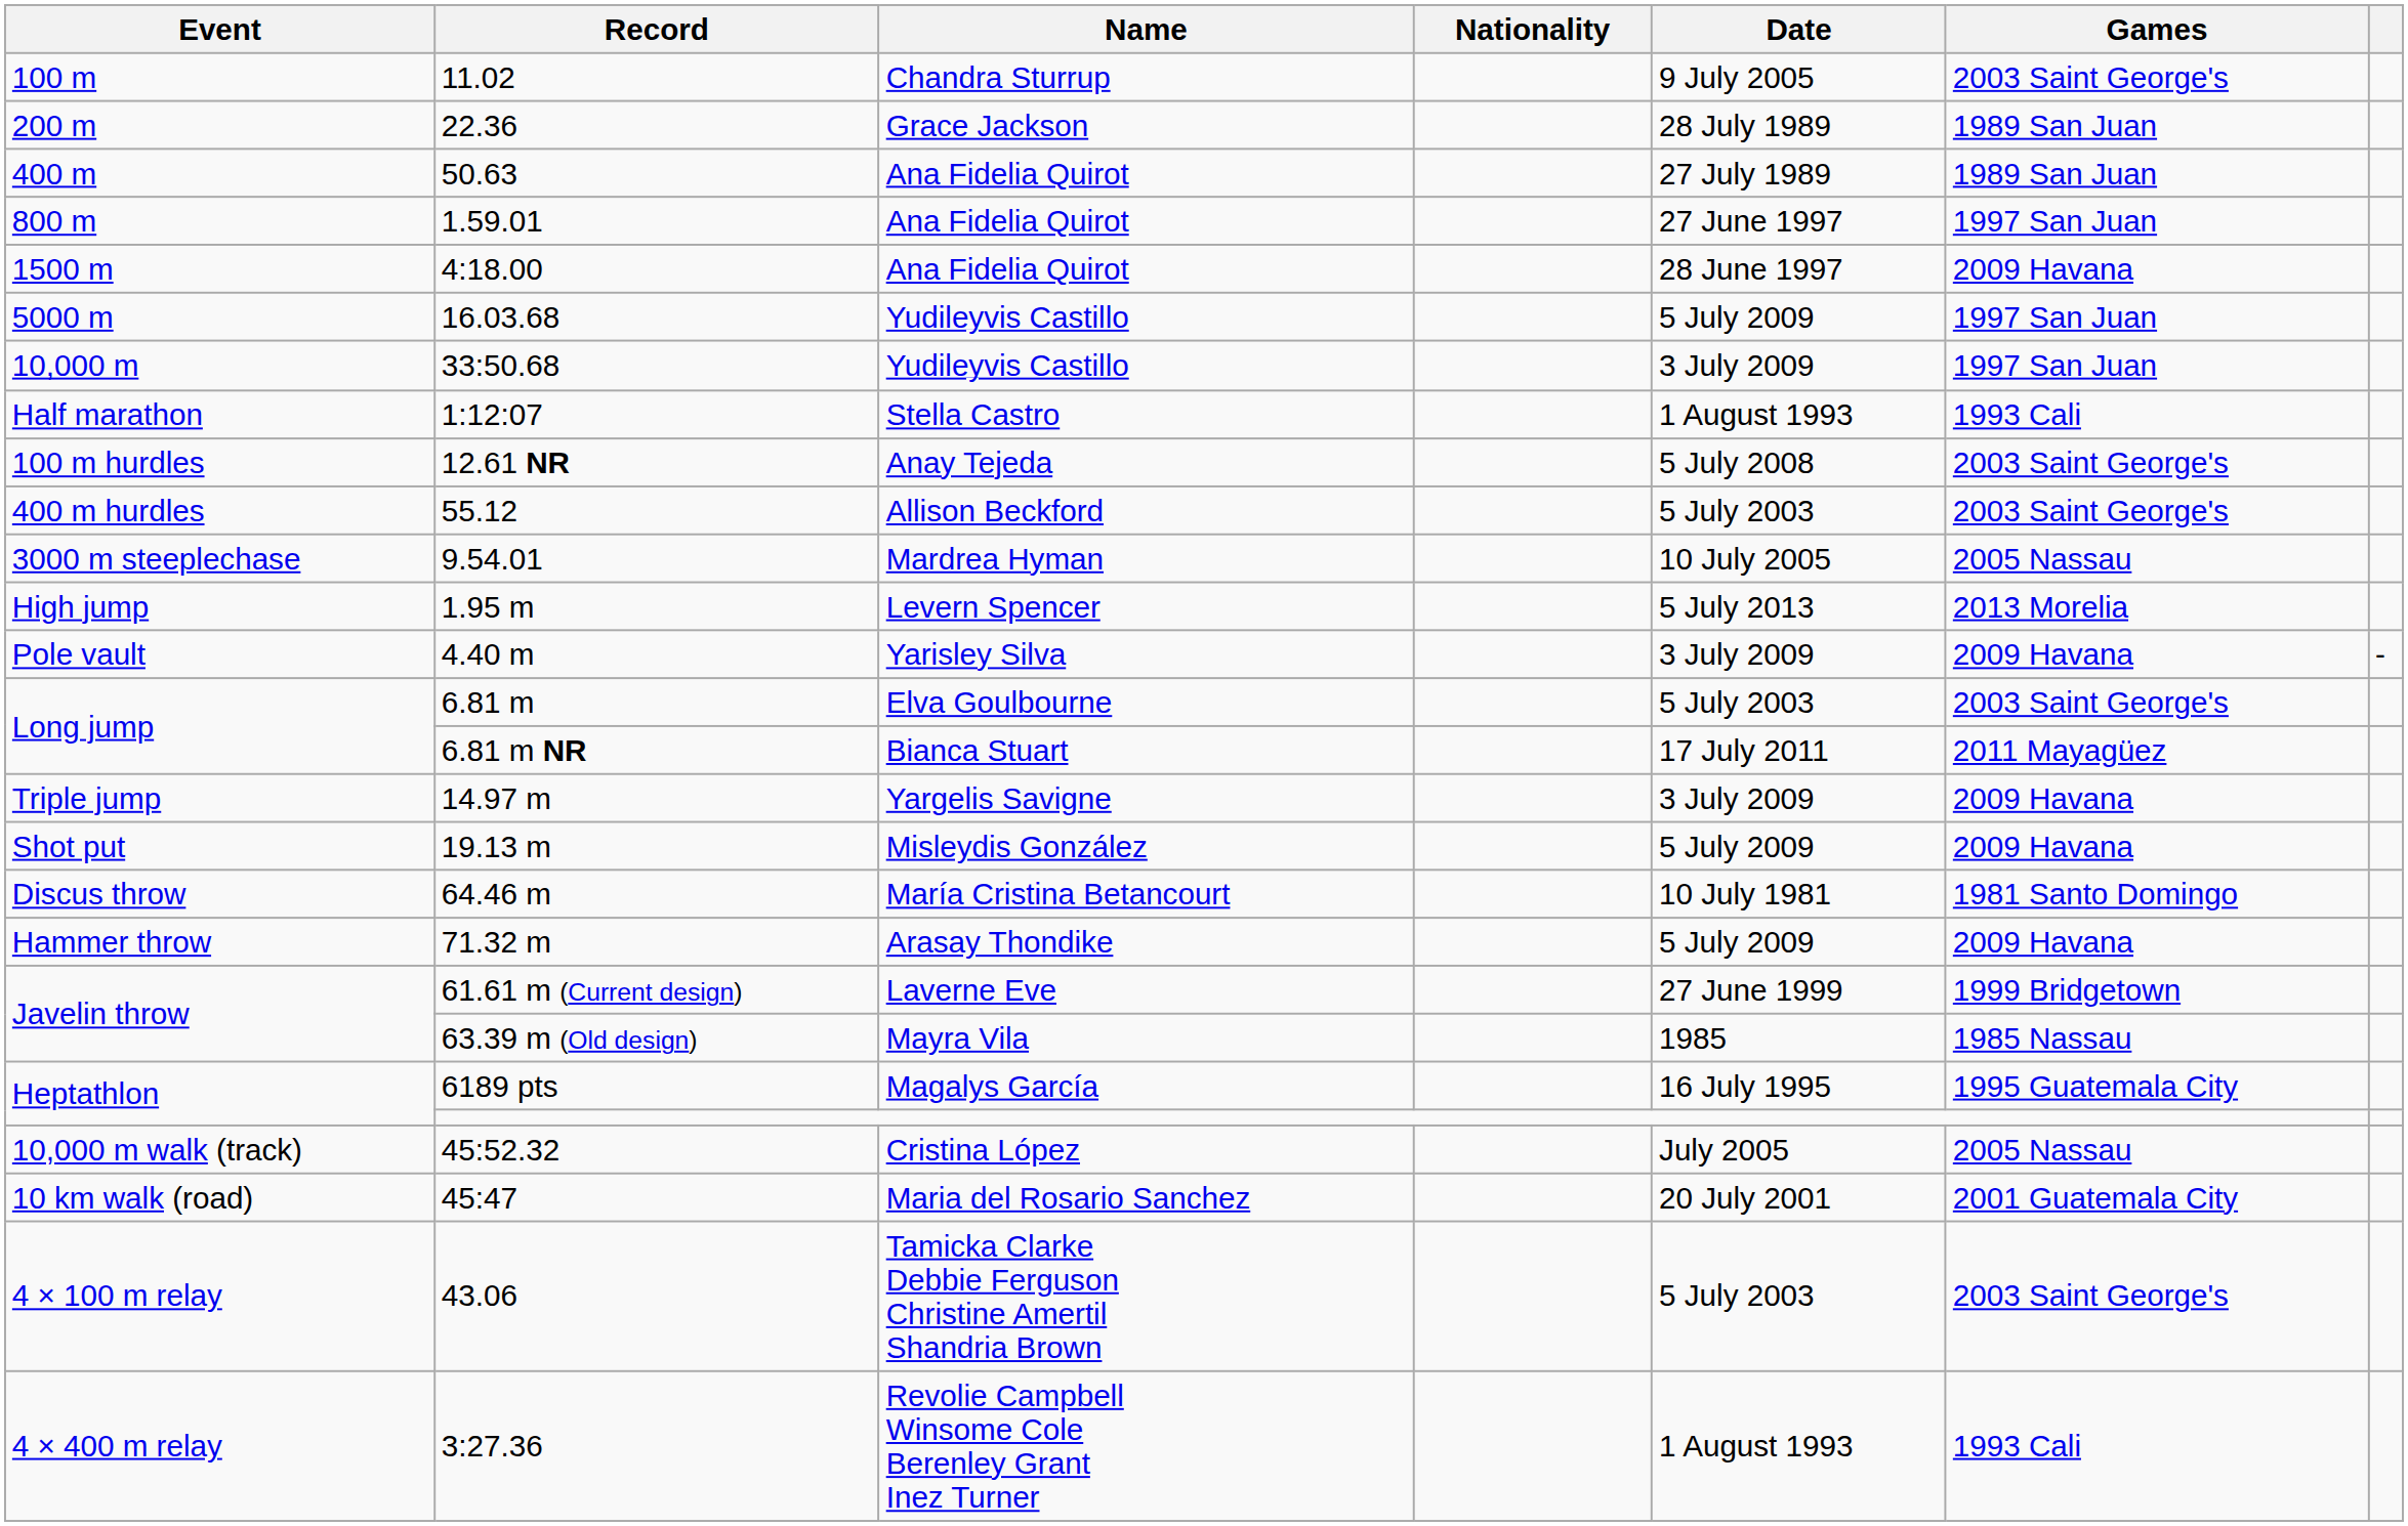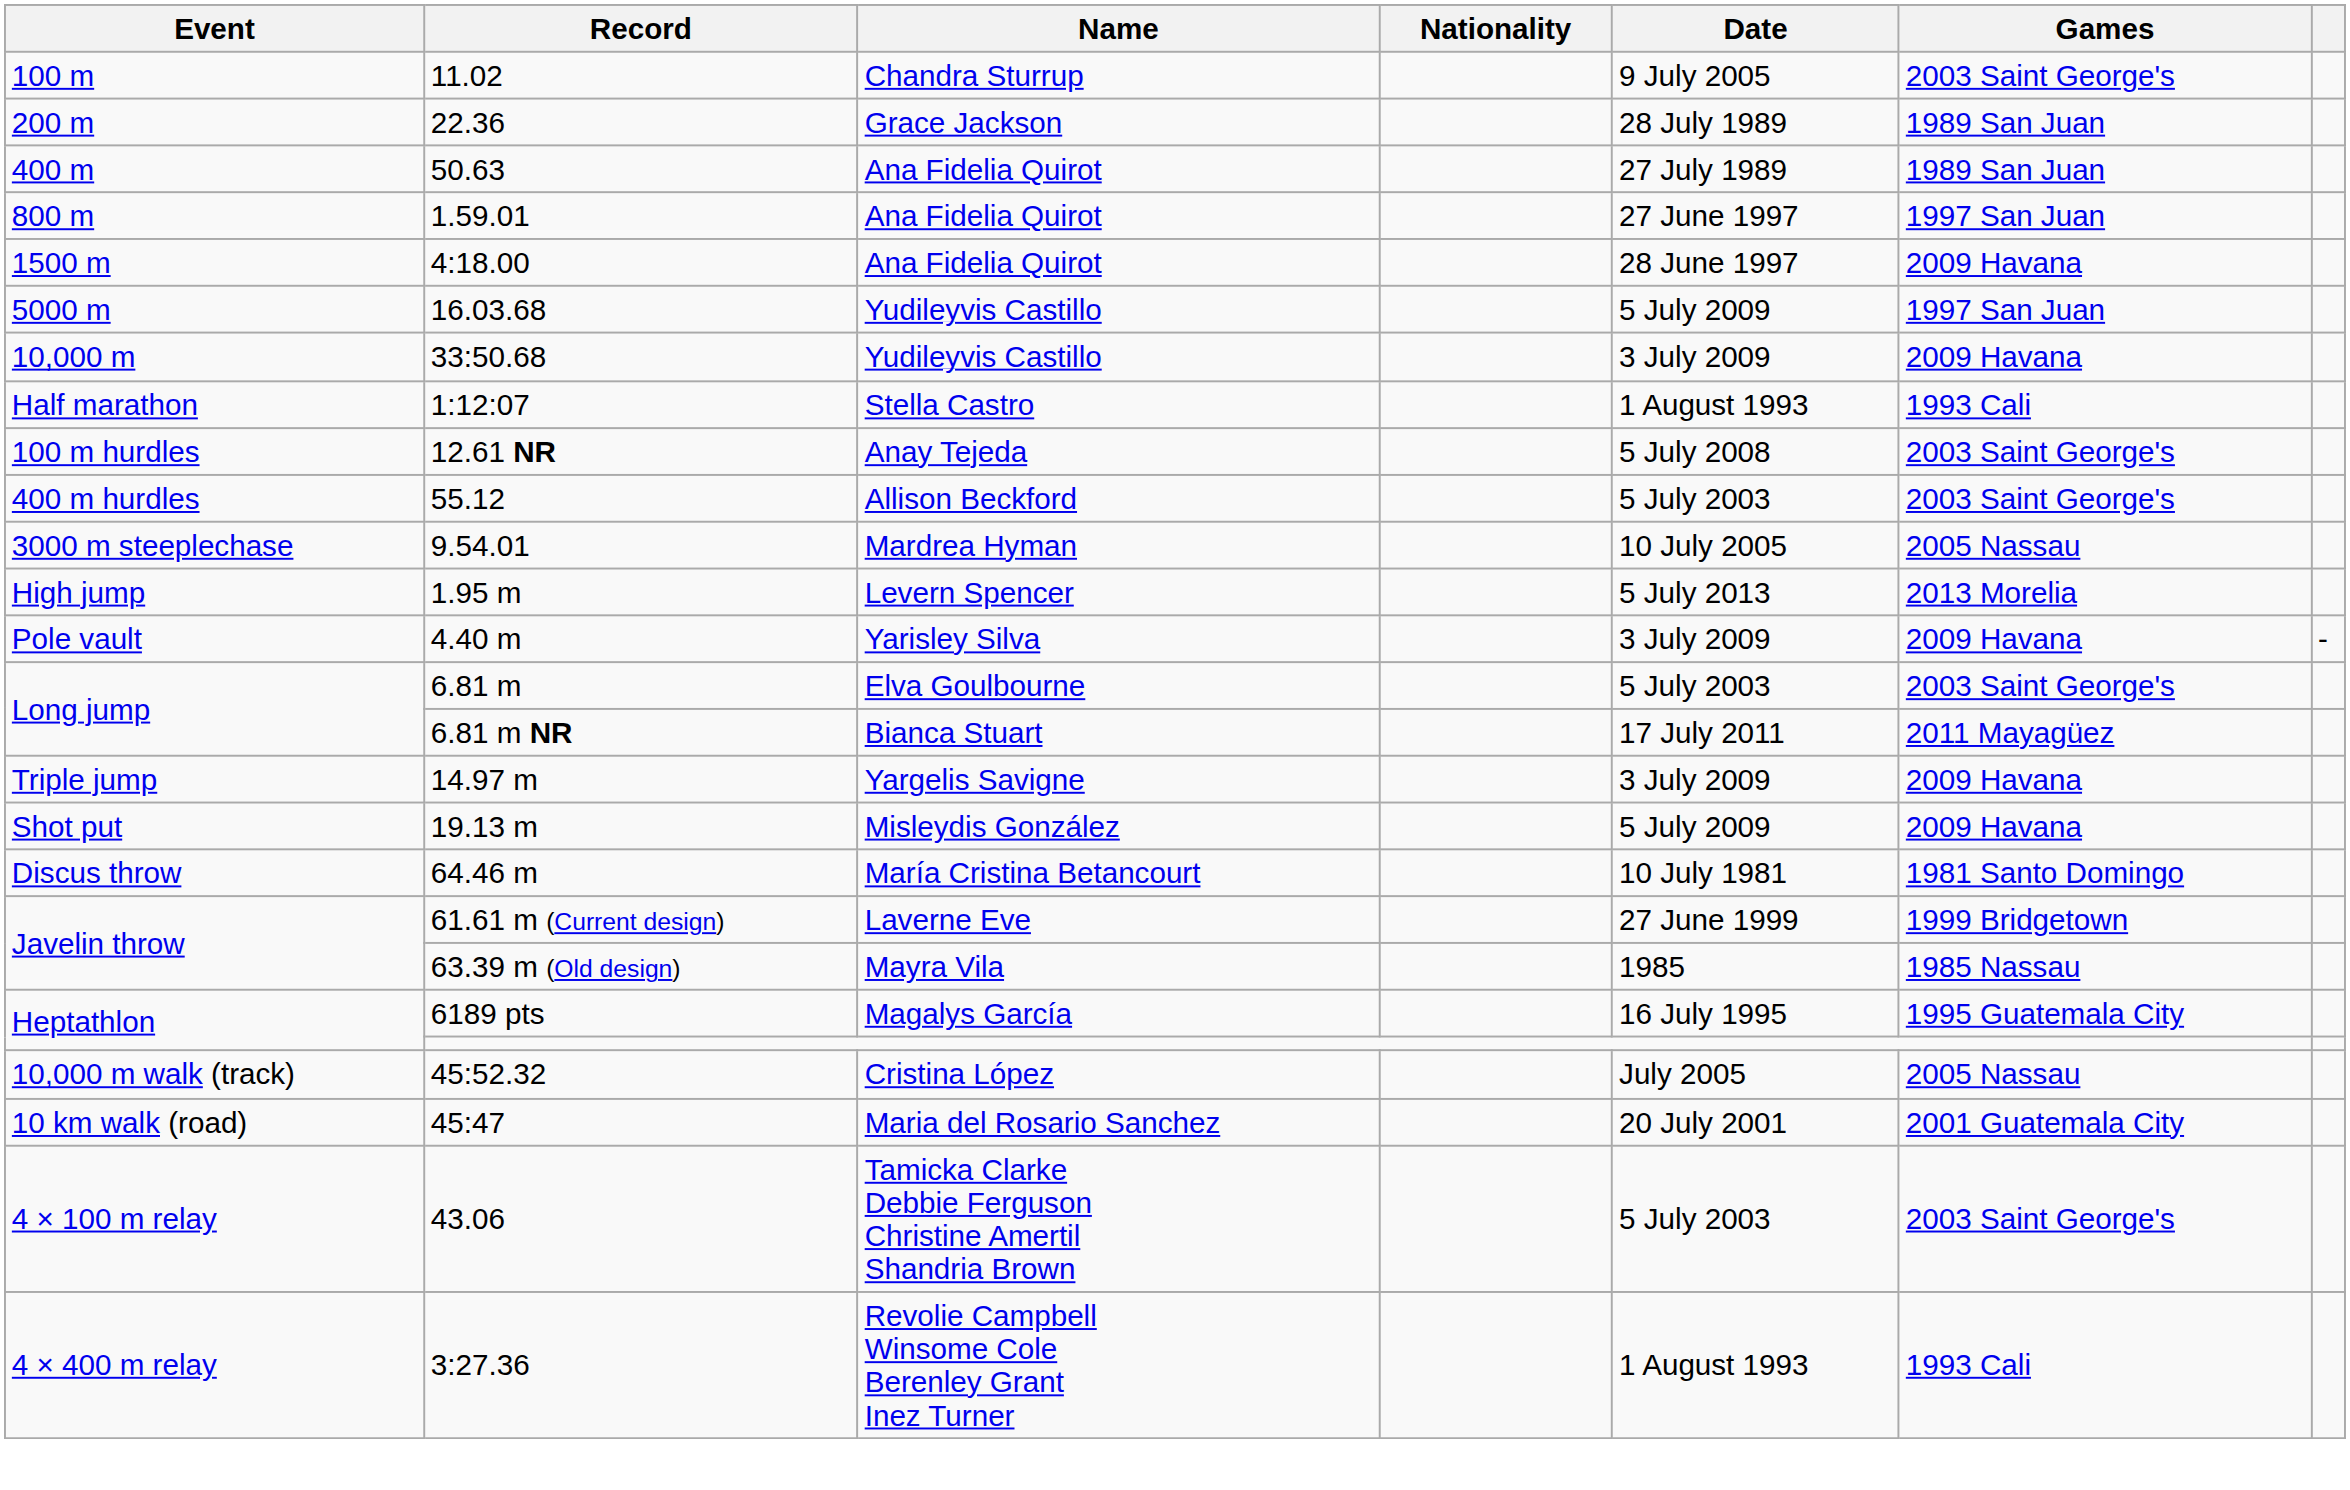33:50.68 | Games: 1997 San Juan -> 2009 Havana
- row: Hammer throw | 71.32 m | Arasay Thondike | 5 July 2009 | 2009 Havana
